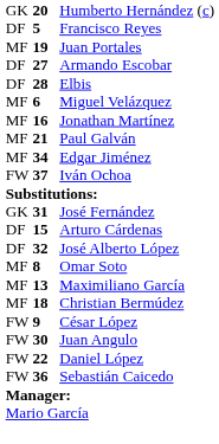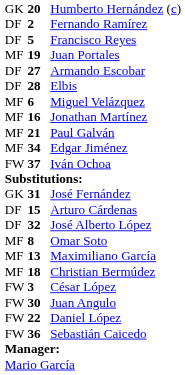+ row: DF | 2 | Fernando Ramírez
César López | column 2: 9 -> 3
